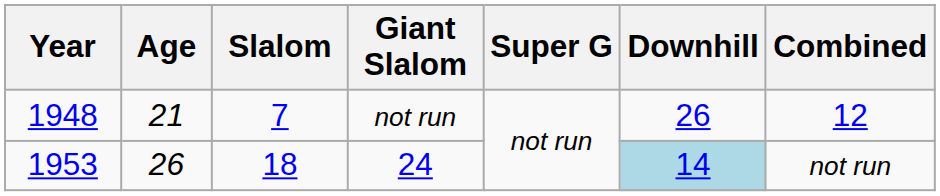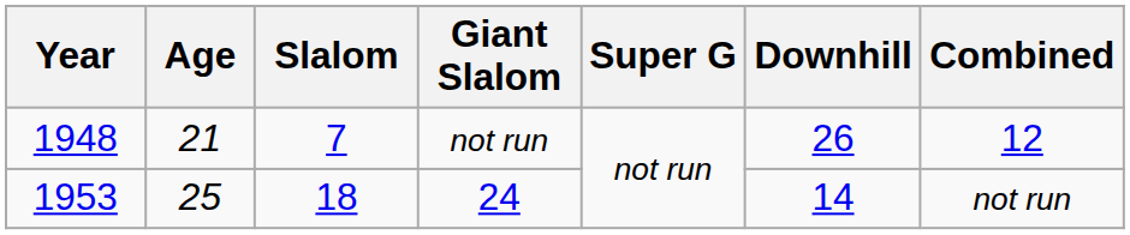24 | Age: 26 -> 25
24 | Downhill: lightblue background -> no background
